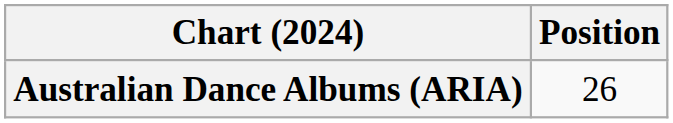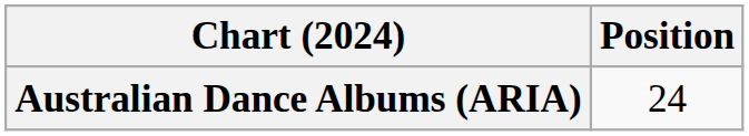Australian Dance Albums (ARIA) | Position: 26 -> 24
